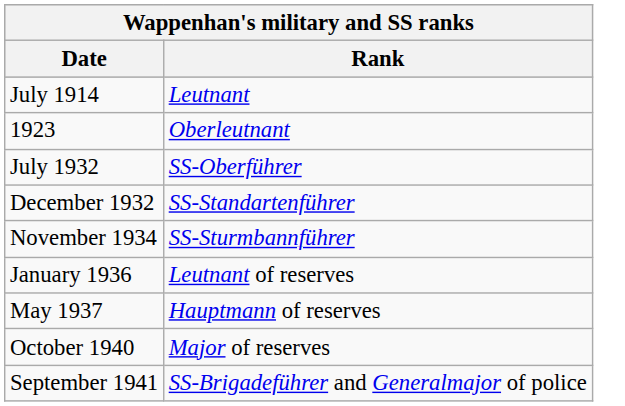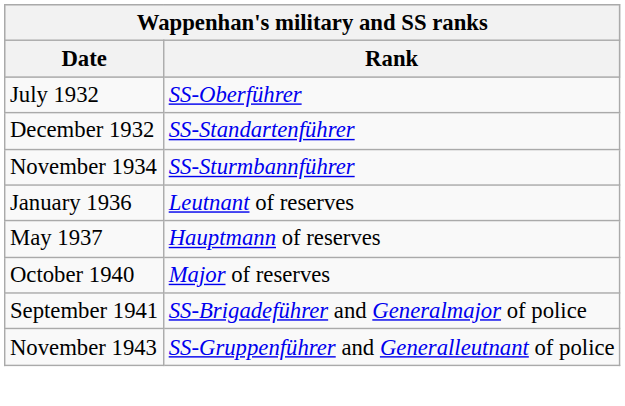- row: July 1914 | Leutnant
- row: 1923 | Oberleutnant
+ row: November 1943 | SS-Gruppenführer and Generalleutnant of police
